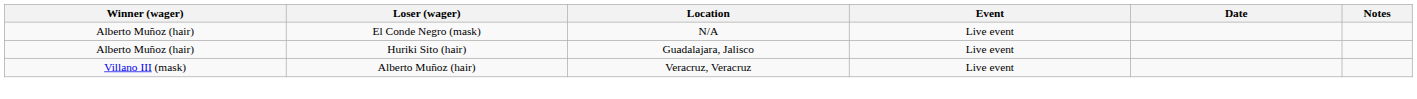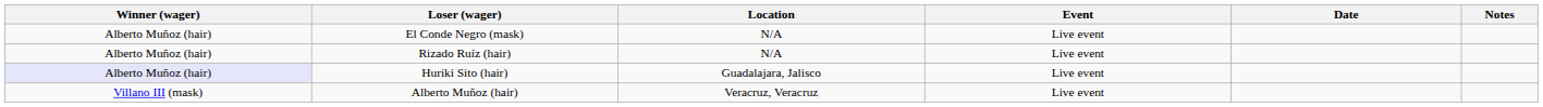+ row: Alberto Muñoz (hair) | Rizado Ruíz (hair) | N/A | Live event
Huriki Sito (hair) | Winner (wager): no background -> lavender background
